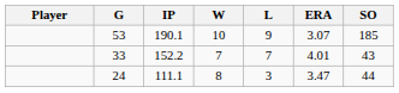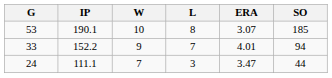- column: Player
53 | L: 9 -> 8
33 | W: 7 -> 9
33 | SO: 43 -> 94
24 | W: 8 -> 7
